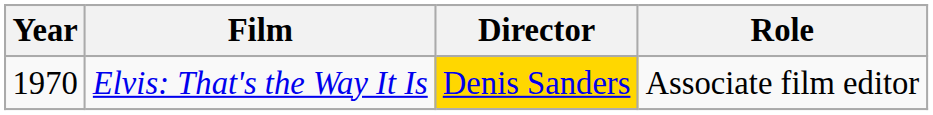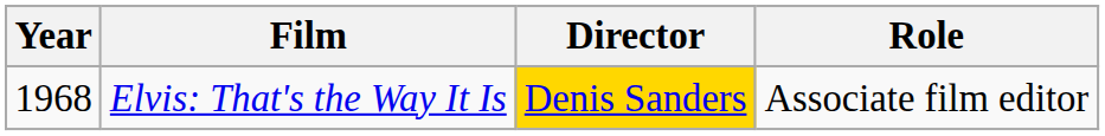Elvis: That's the Way It Is | Year: 1970 -> 1968
